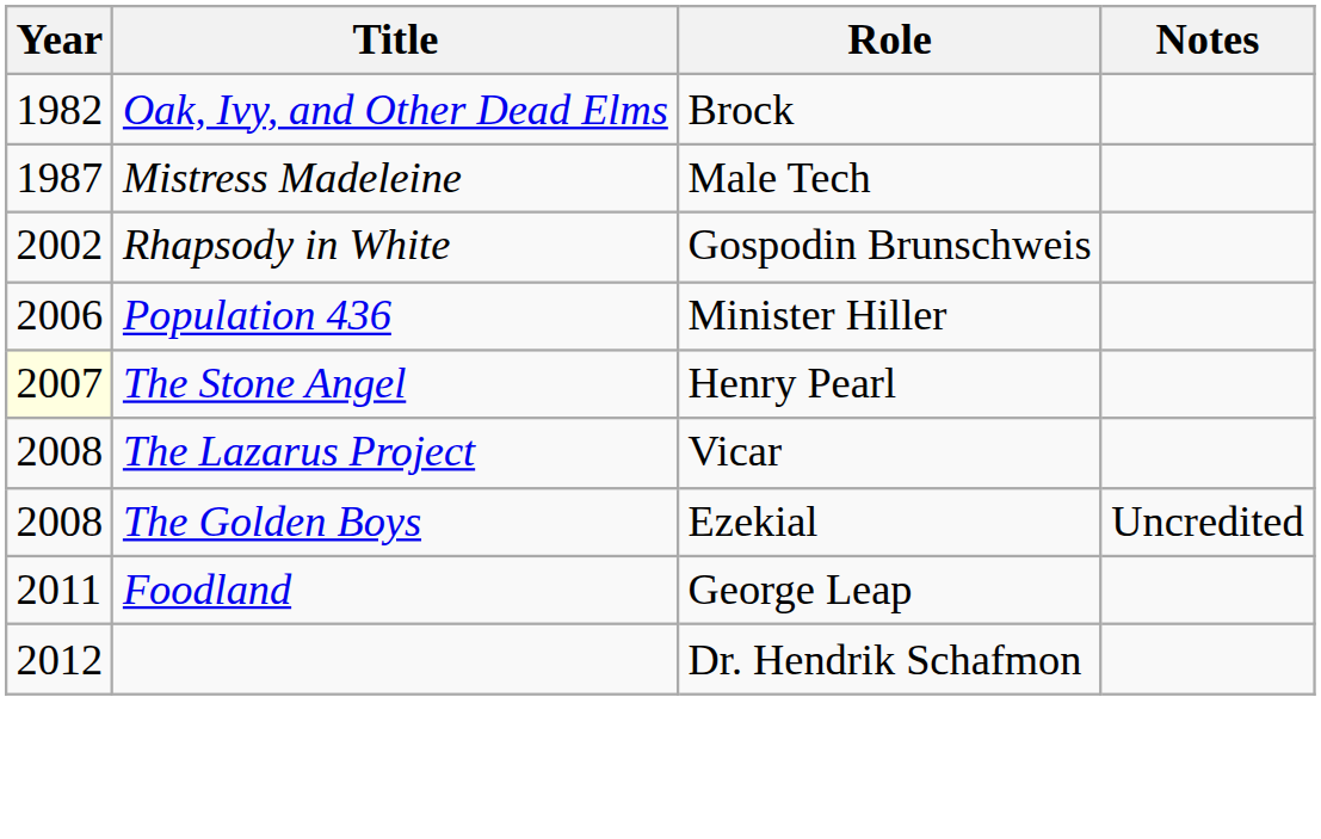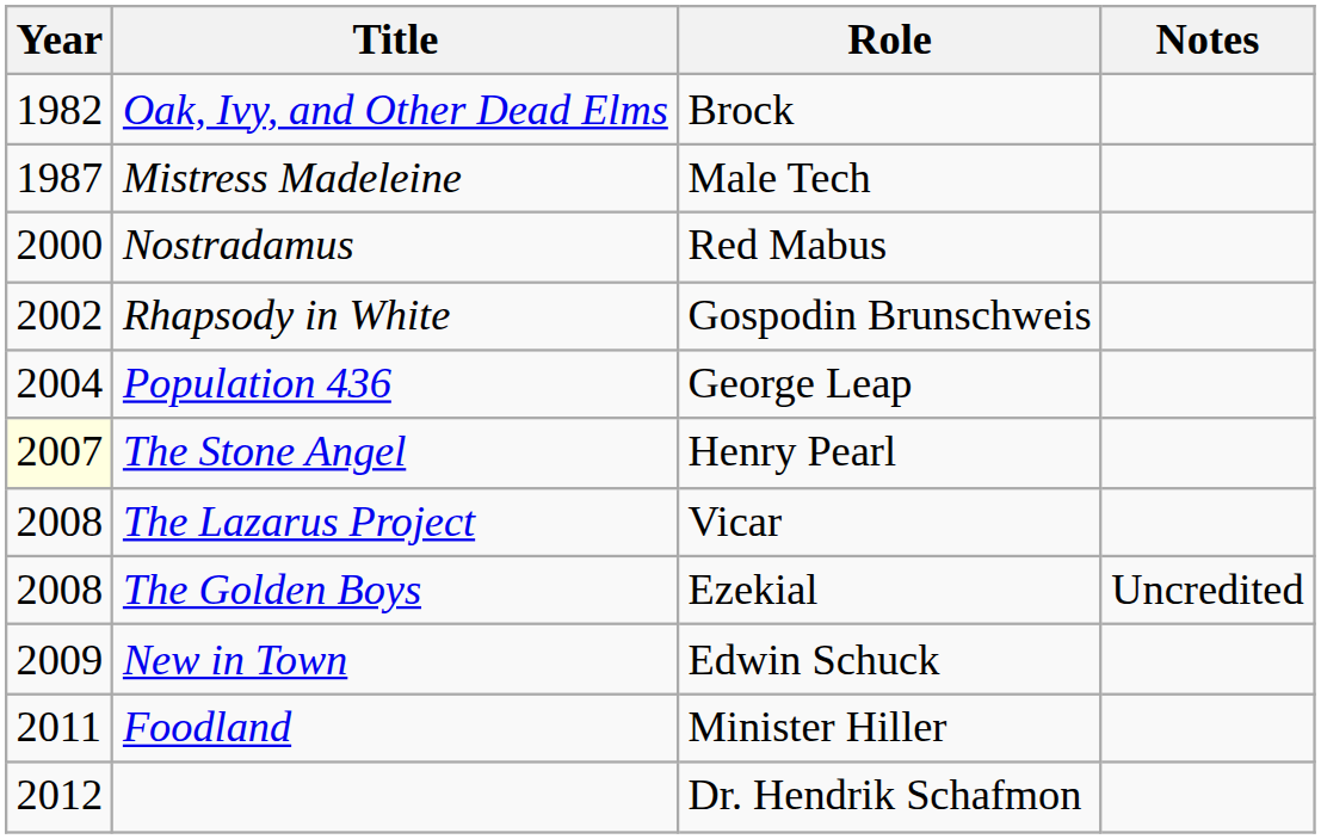+ row: 2000 | Nostradamus | Red Mabus
Population 436 | Year: 2006 -> 2004
Population 436 | Role: Minister Hiller -> George Leap
+ row: 2009 | New in Town | Edwin Schuck
Foodland | Role: George Leap -> Minister Hiller
